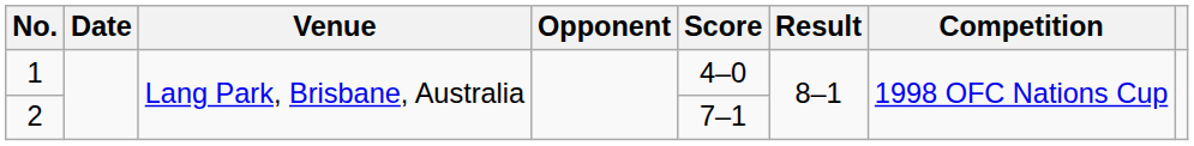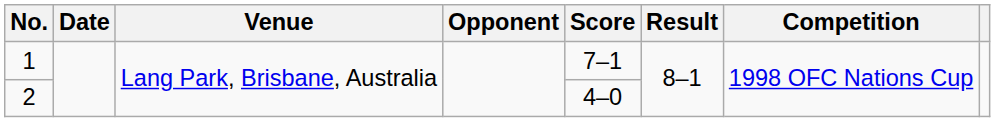1 | Score: 4–0 -> 7–1
2 | Score: 7–1 -> 4–0
